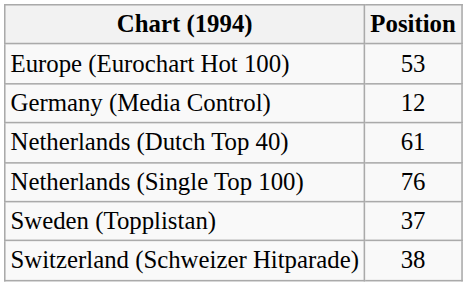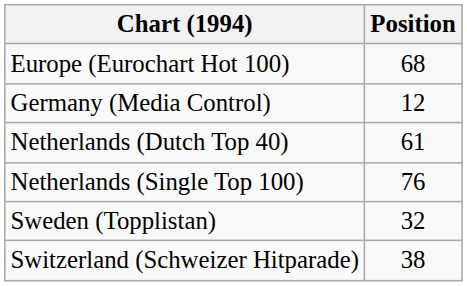Europe (Eurochart Hot 100) | Position: 53 -> 68
Sweden (Topplistan) | Position: 37 -> 32
